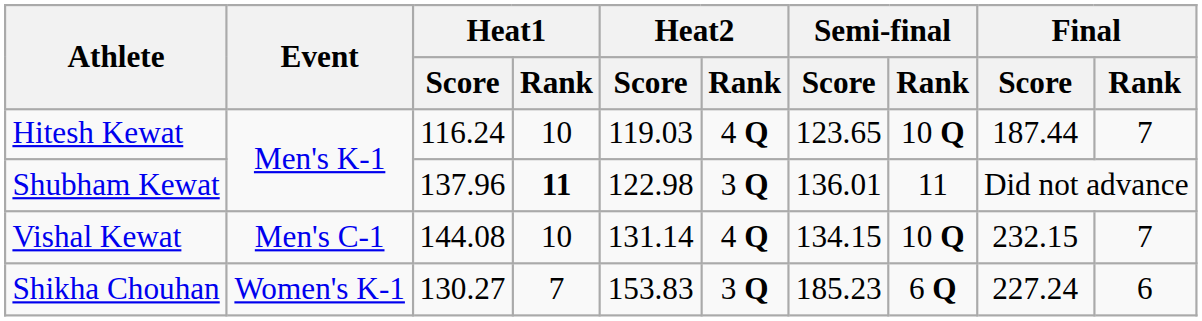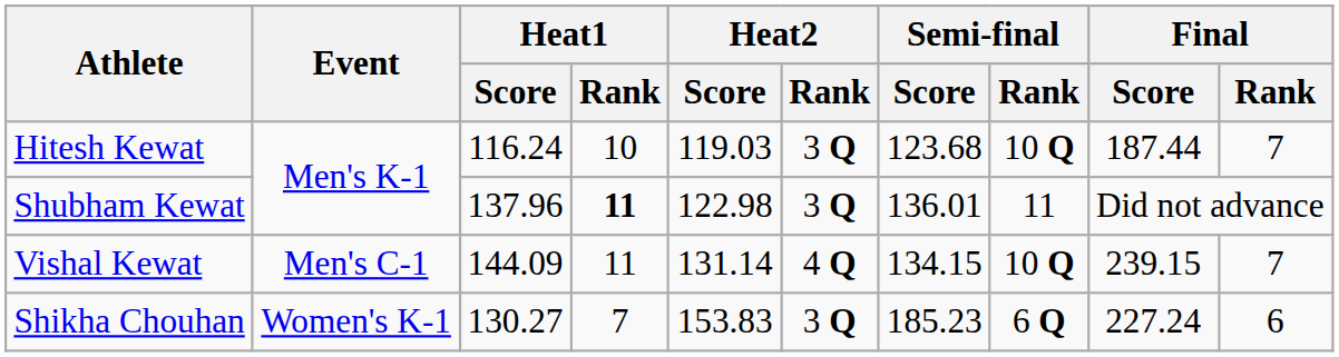Hitesh Kewat | Heat2 / Rank: 4 Q -> 3 Q
Hitesh Kewat | Semi-final / Score: 123.65 -> 123.68
Vishal Kewat | Heat1 / Score: 144.08 -> 144.09
Vishal Kewat | Heat1 / Rank: 10 -> 11
Vishal Kewat | Final / Score: 232.15 -> 239.15
